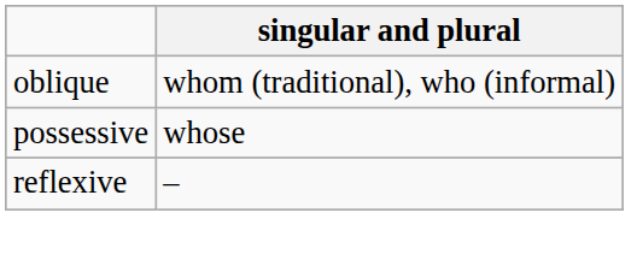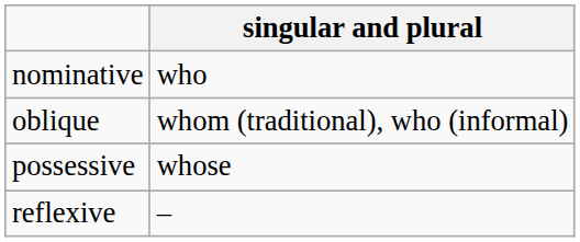+ row: nominative | who
